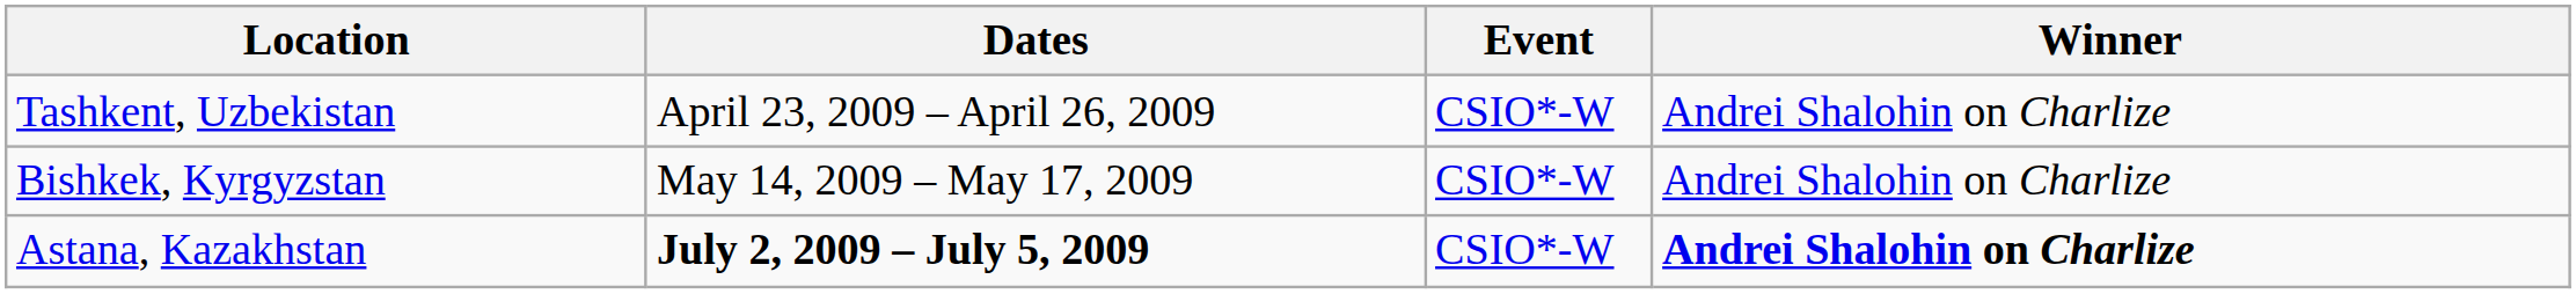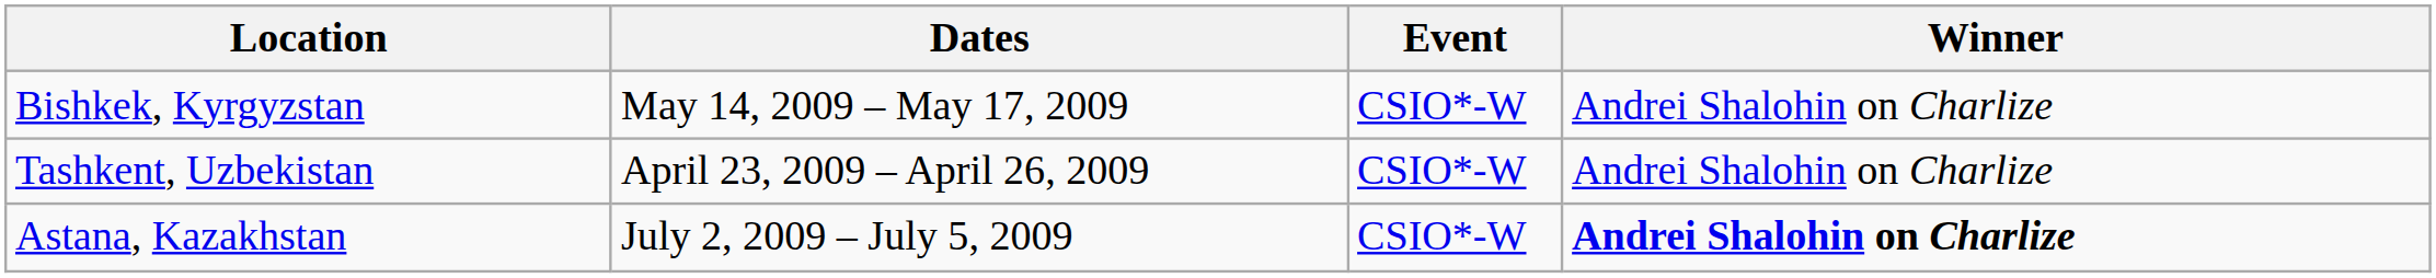rows swapped: Tashkent, Uzbekistan <-> Bishkek, Kyrgyzstan
Astana, Kazakhstan | Dates: bold -> normal
